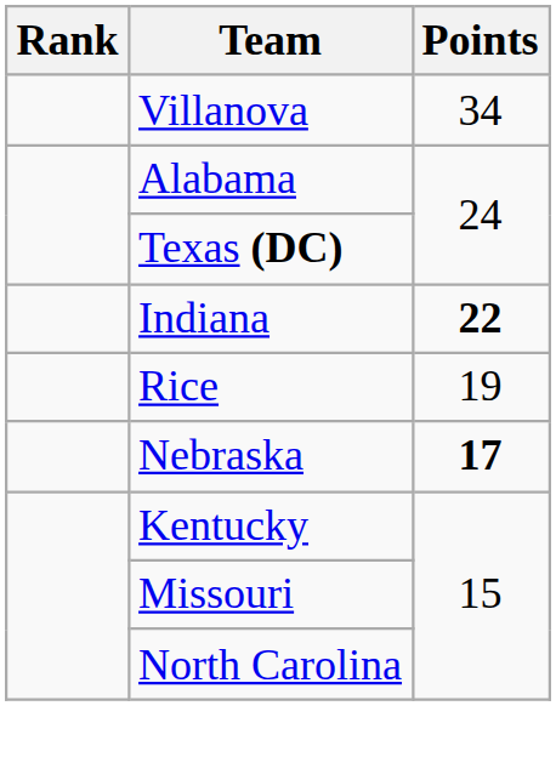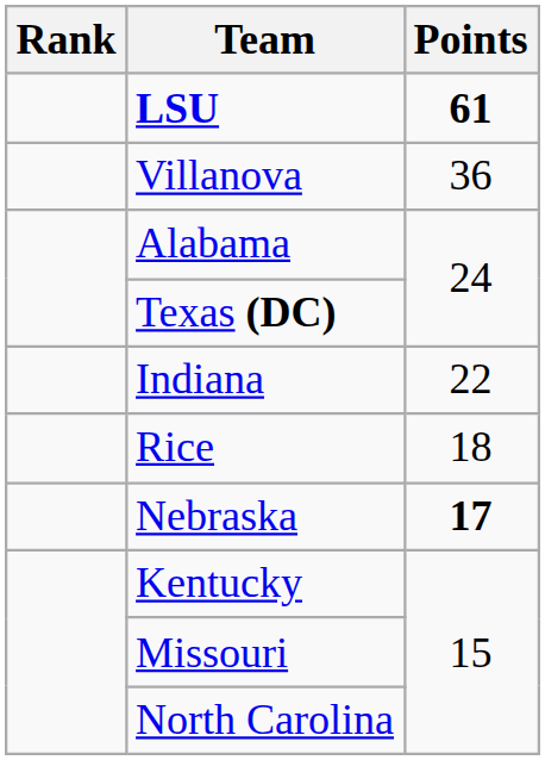+ row: LSU | 61
Villanova | Points: 34 -> 36
Indiana | Points: bold -> normal
Rice | Points: 19 -> 18
